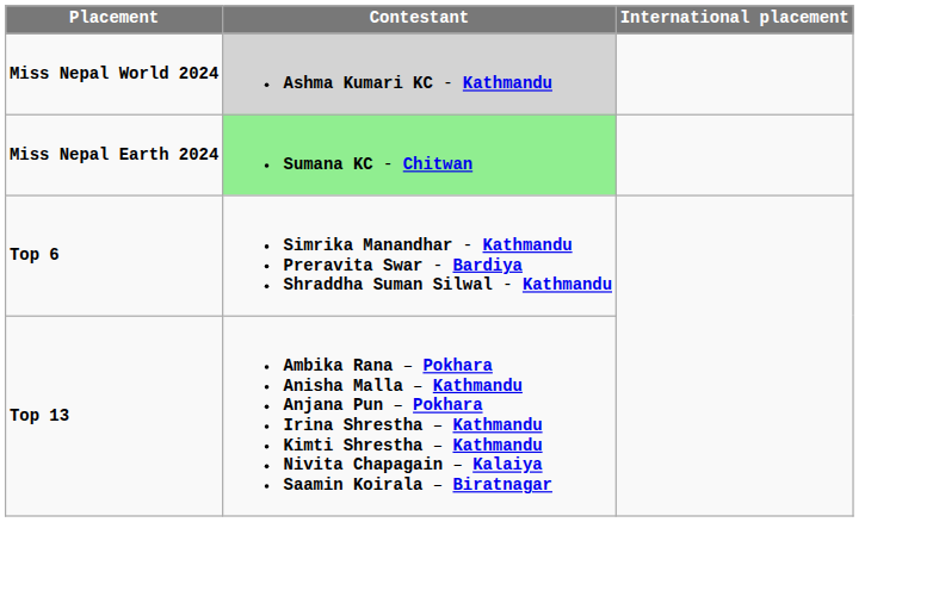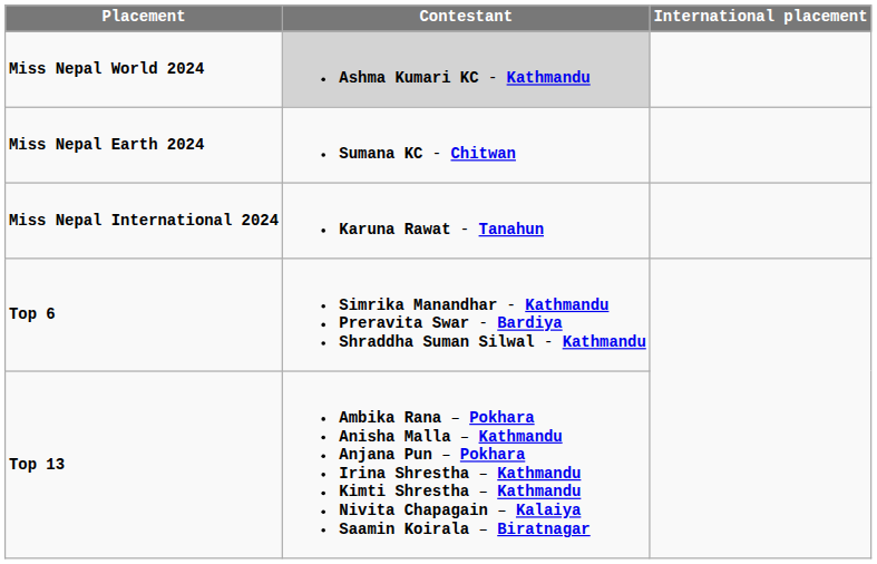Miss Nepal Earth 2024 | Contestant: lightgreen background -> no background
+ row: Miss Nepal International 2024 | Karuna Rawat - Tanahun
